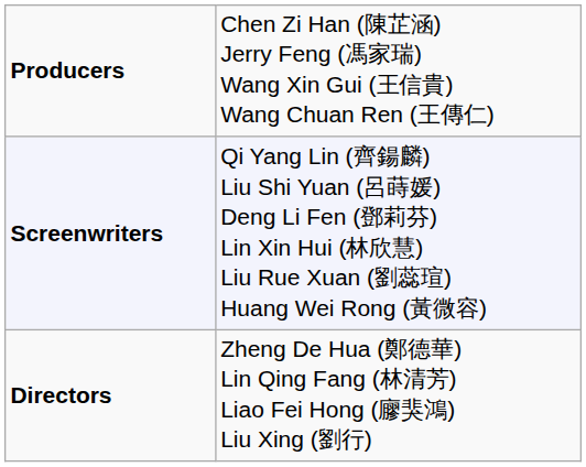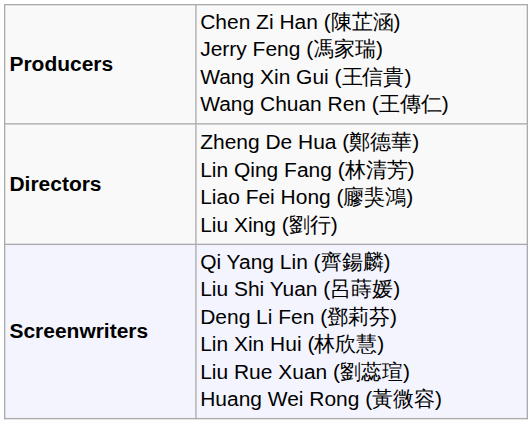rows swapped: Directors <-> Screenwriters
